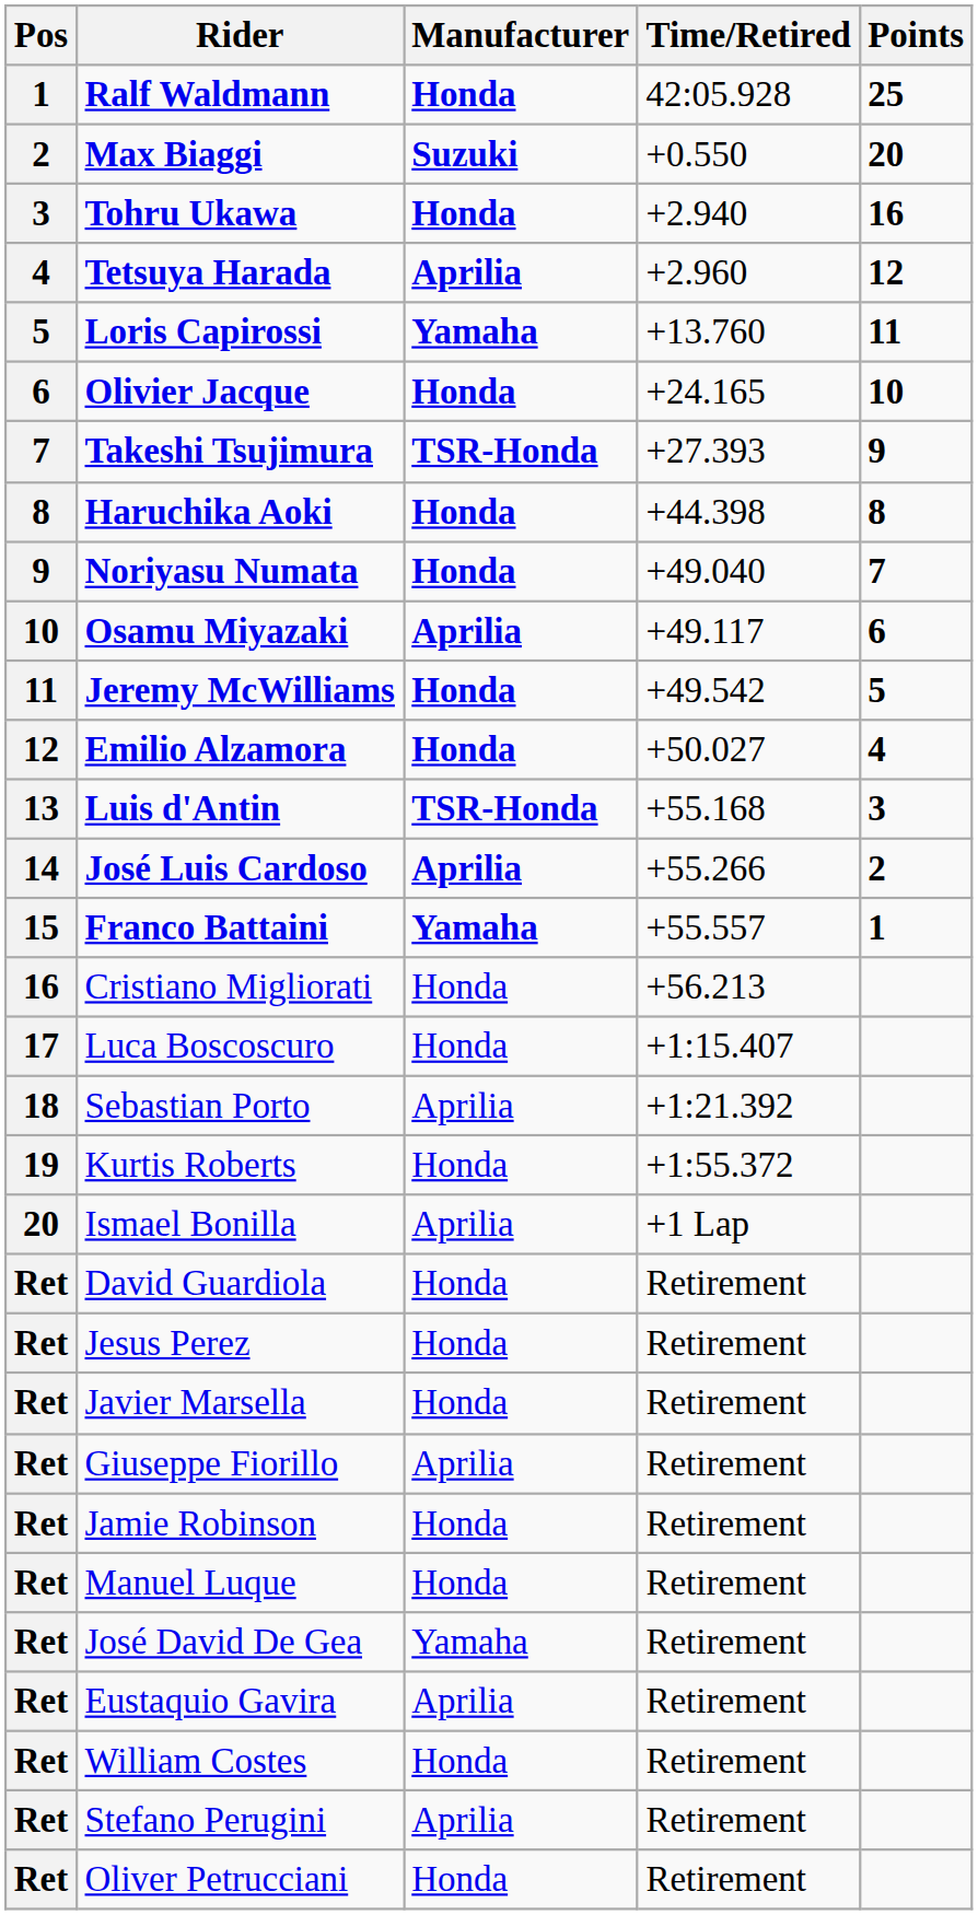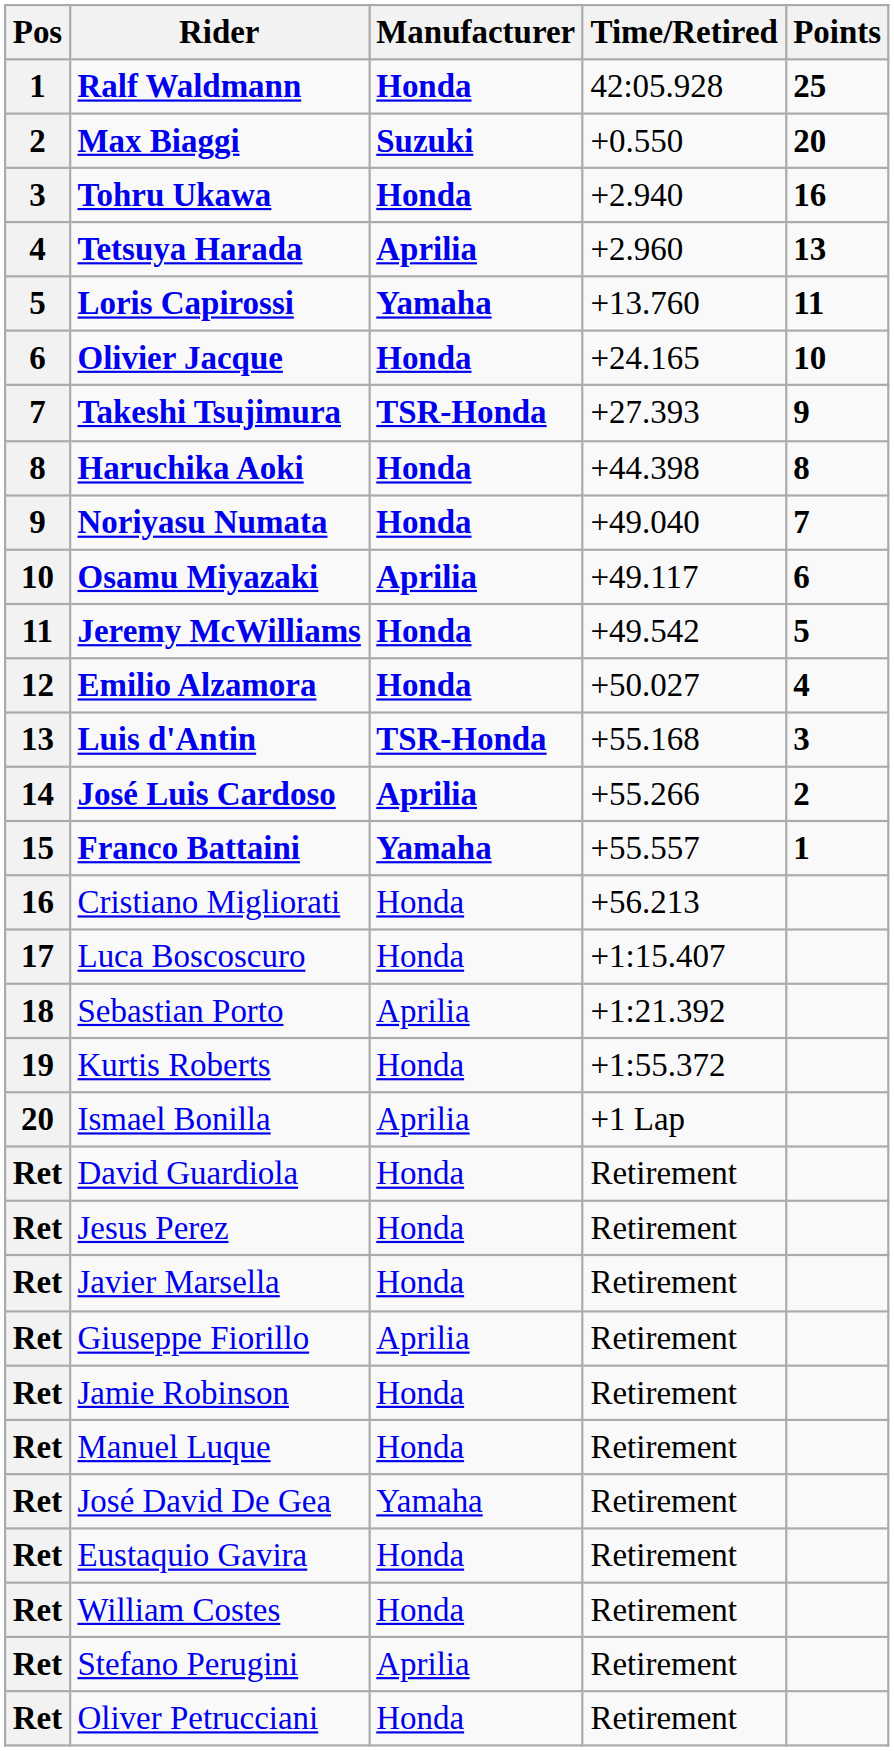Tetsuya Harada | Points: 12 -> 13
Eustaquio Gavira | Manufacturer: Aprilia -> Honda
